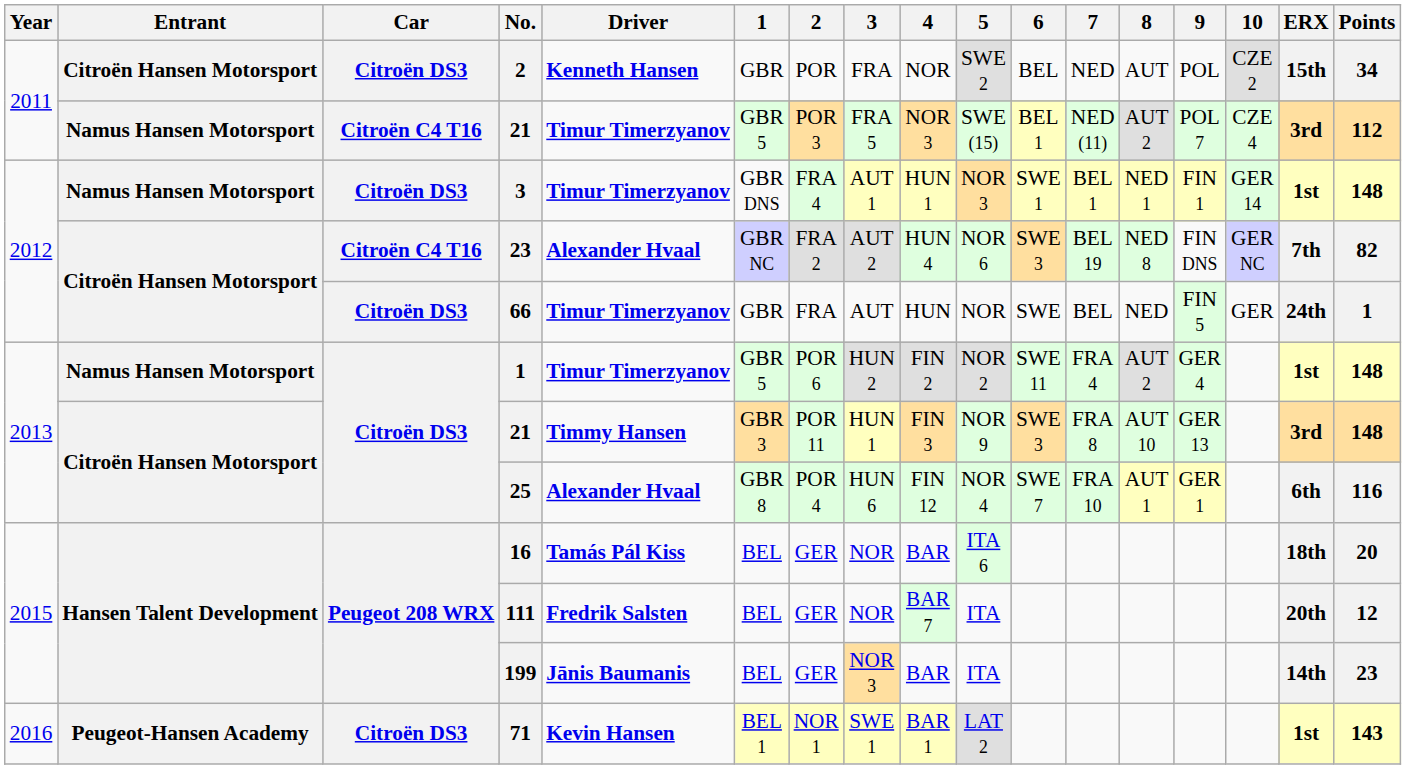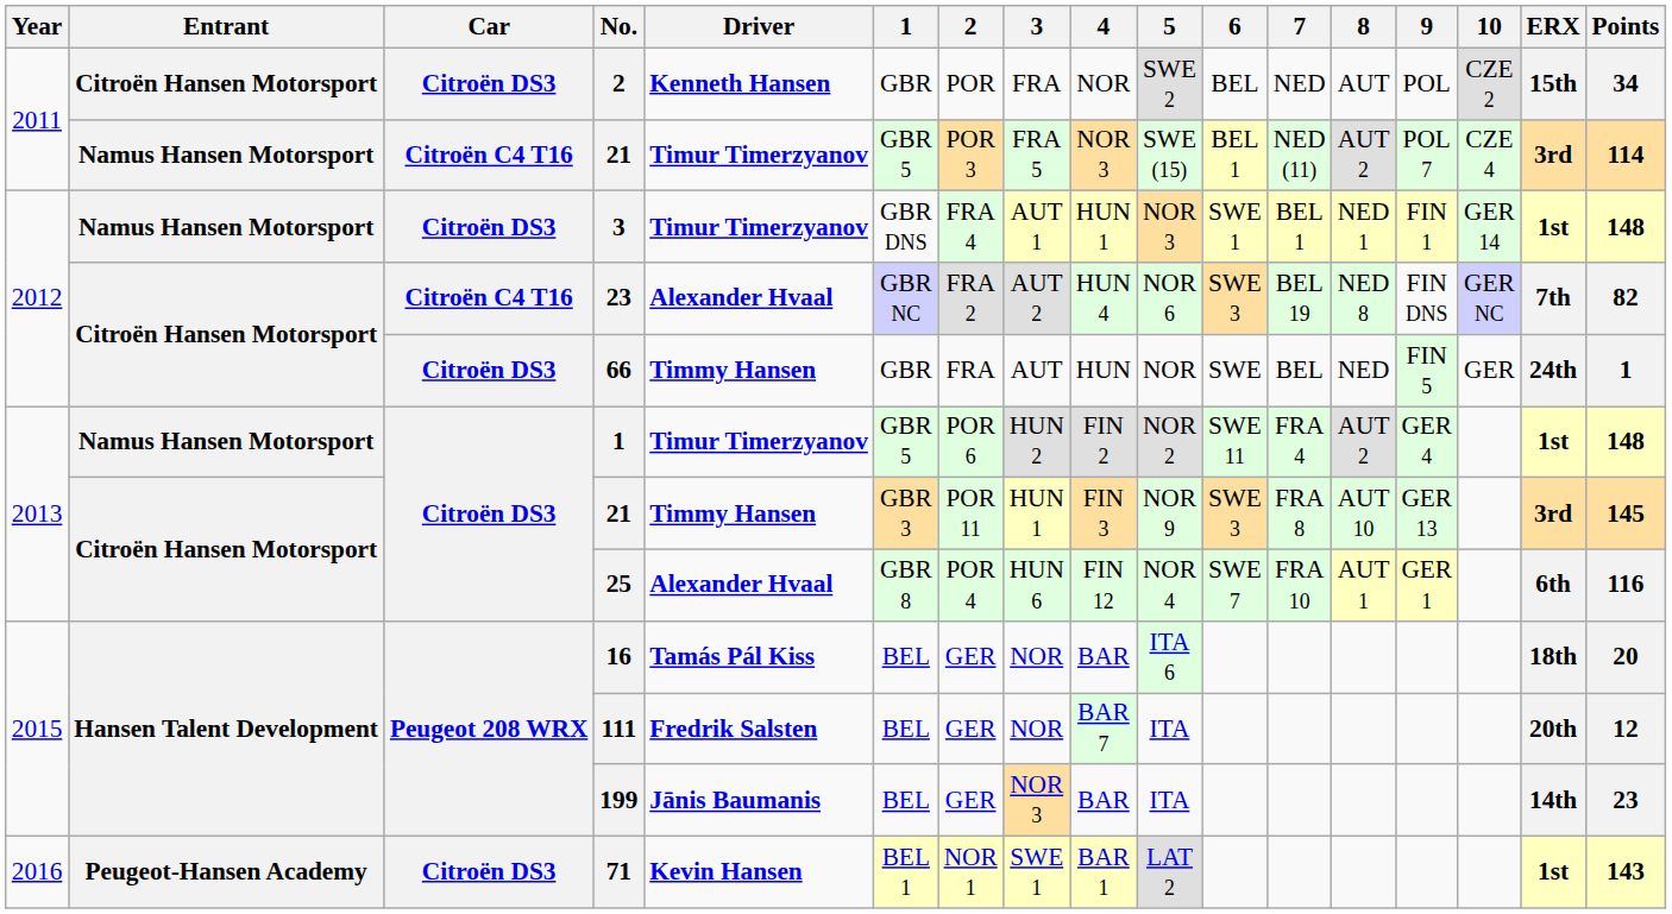2011 / 21 | Points: 112 -> 114
66 | Driver: Timur Timerzyanov -> Timmy Hansen
2013 / 21 | Points: 148 -> 145
